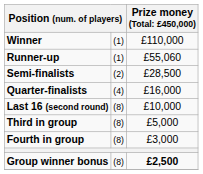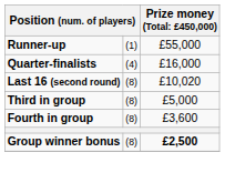- row: Winner | (1) | £110,000
Runner-up | column 3: £55,060 -> £55,000
- row: Semi-finalists | (2) | £28,500
Last 16 (second round) | column 3: £10,000 -> £10,020
Fourth in group | column 3: £3,000 -> £3,600
